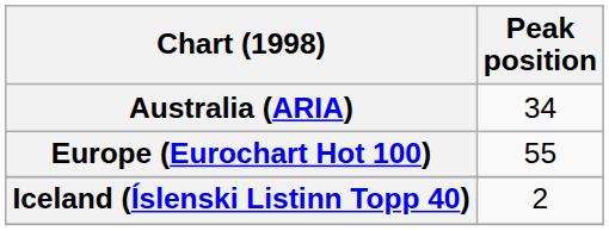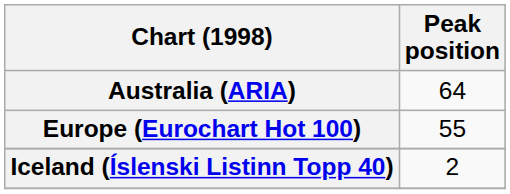Australia (ARIA) | Peak position: 34 -> 64
